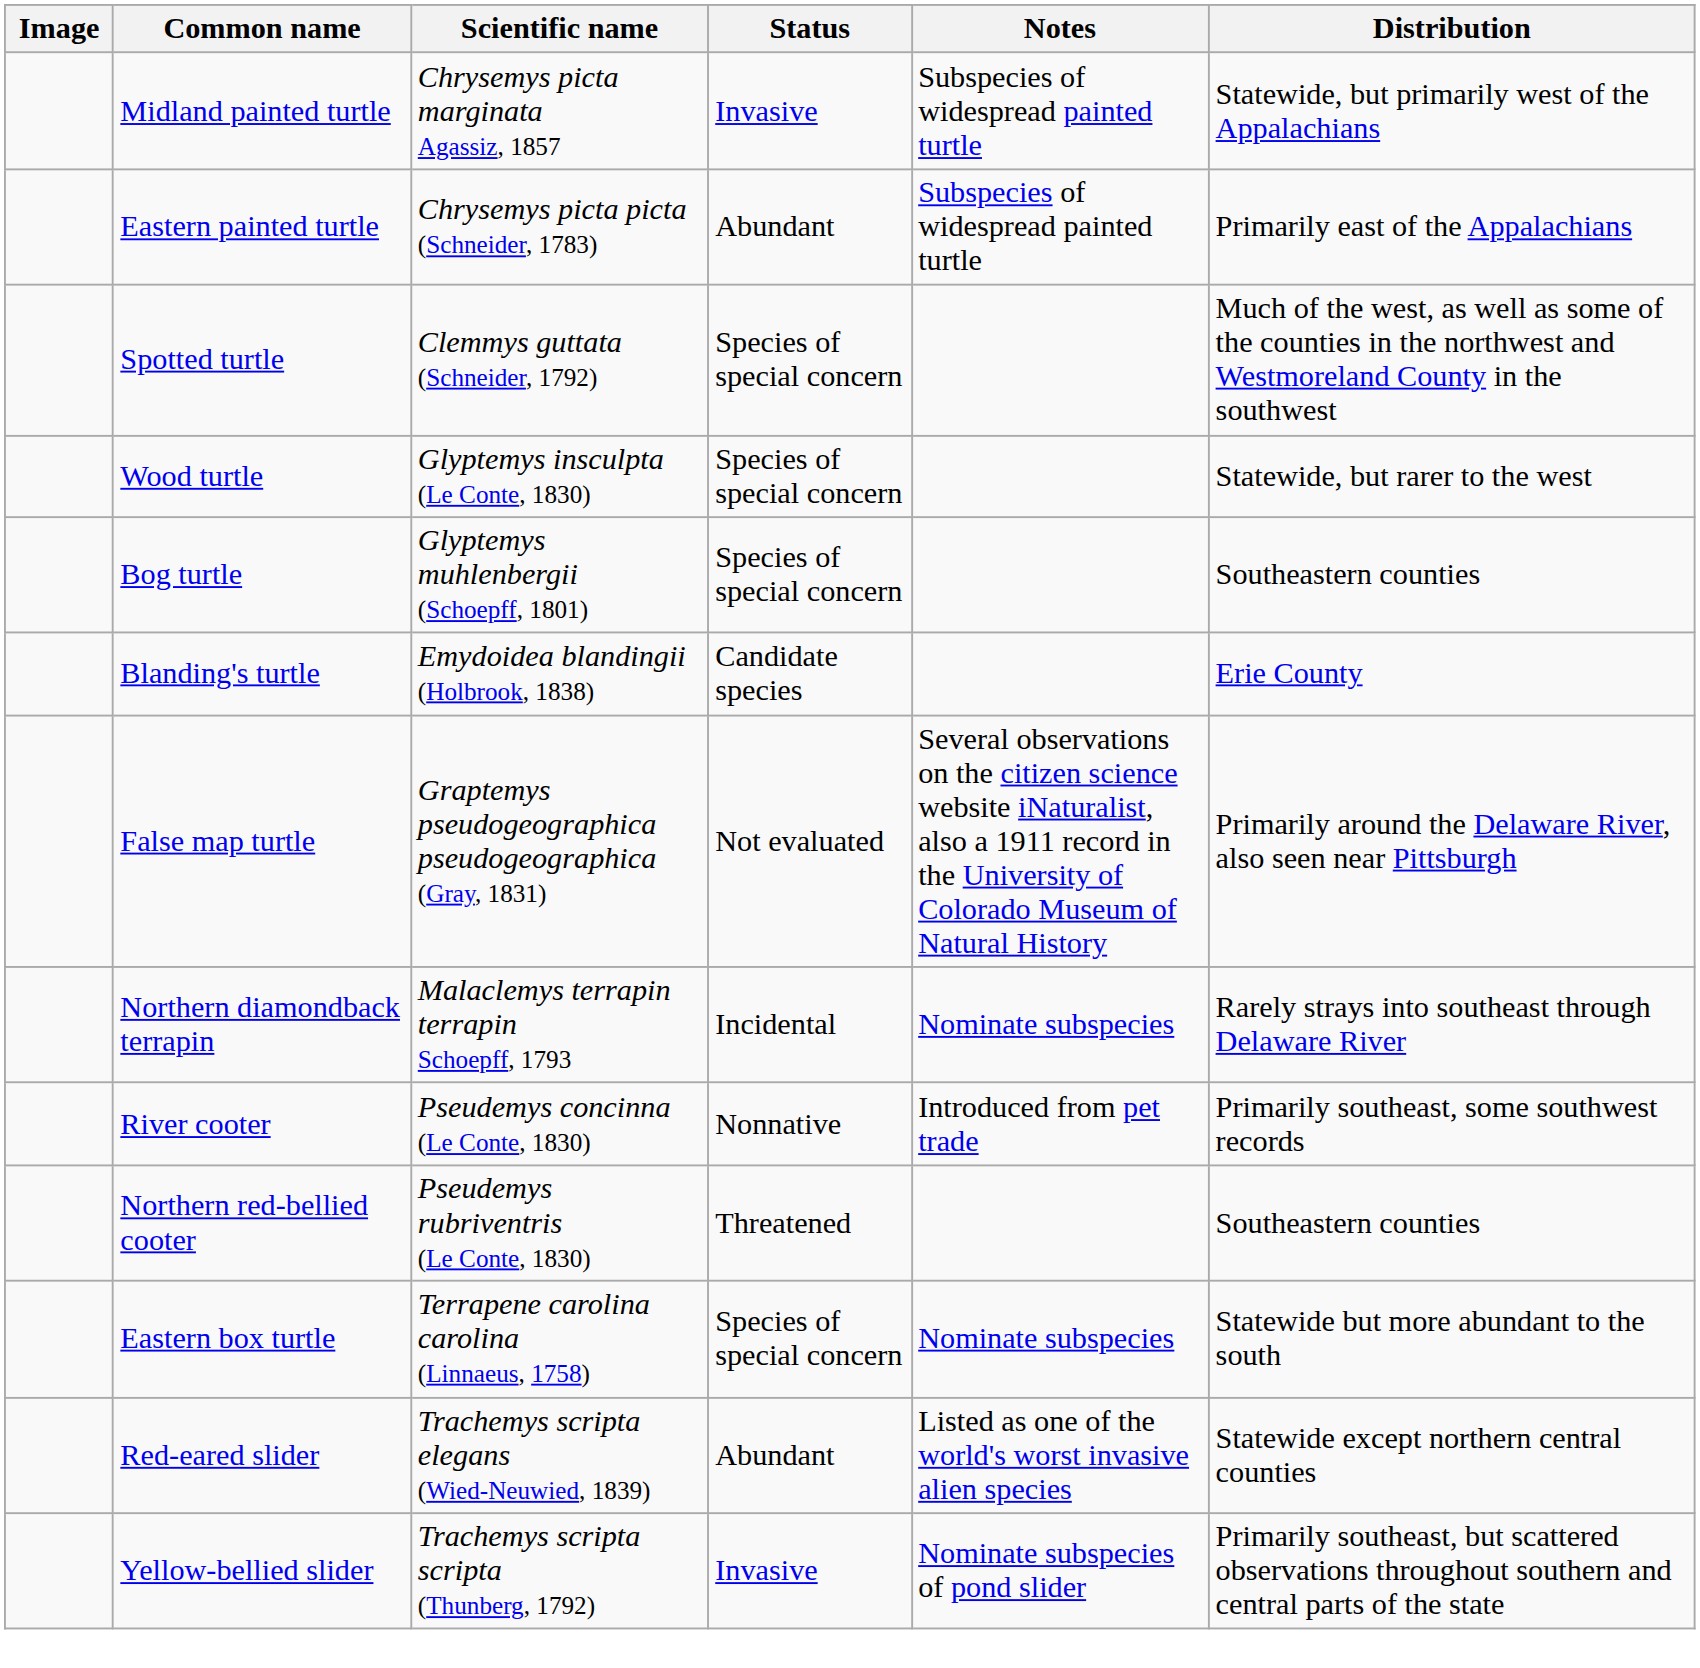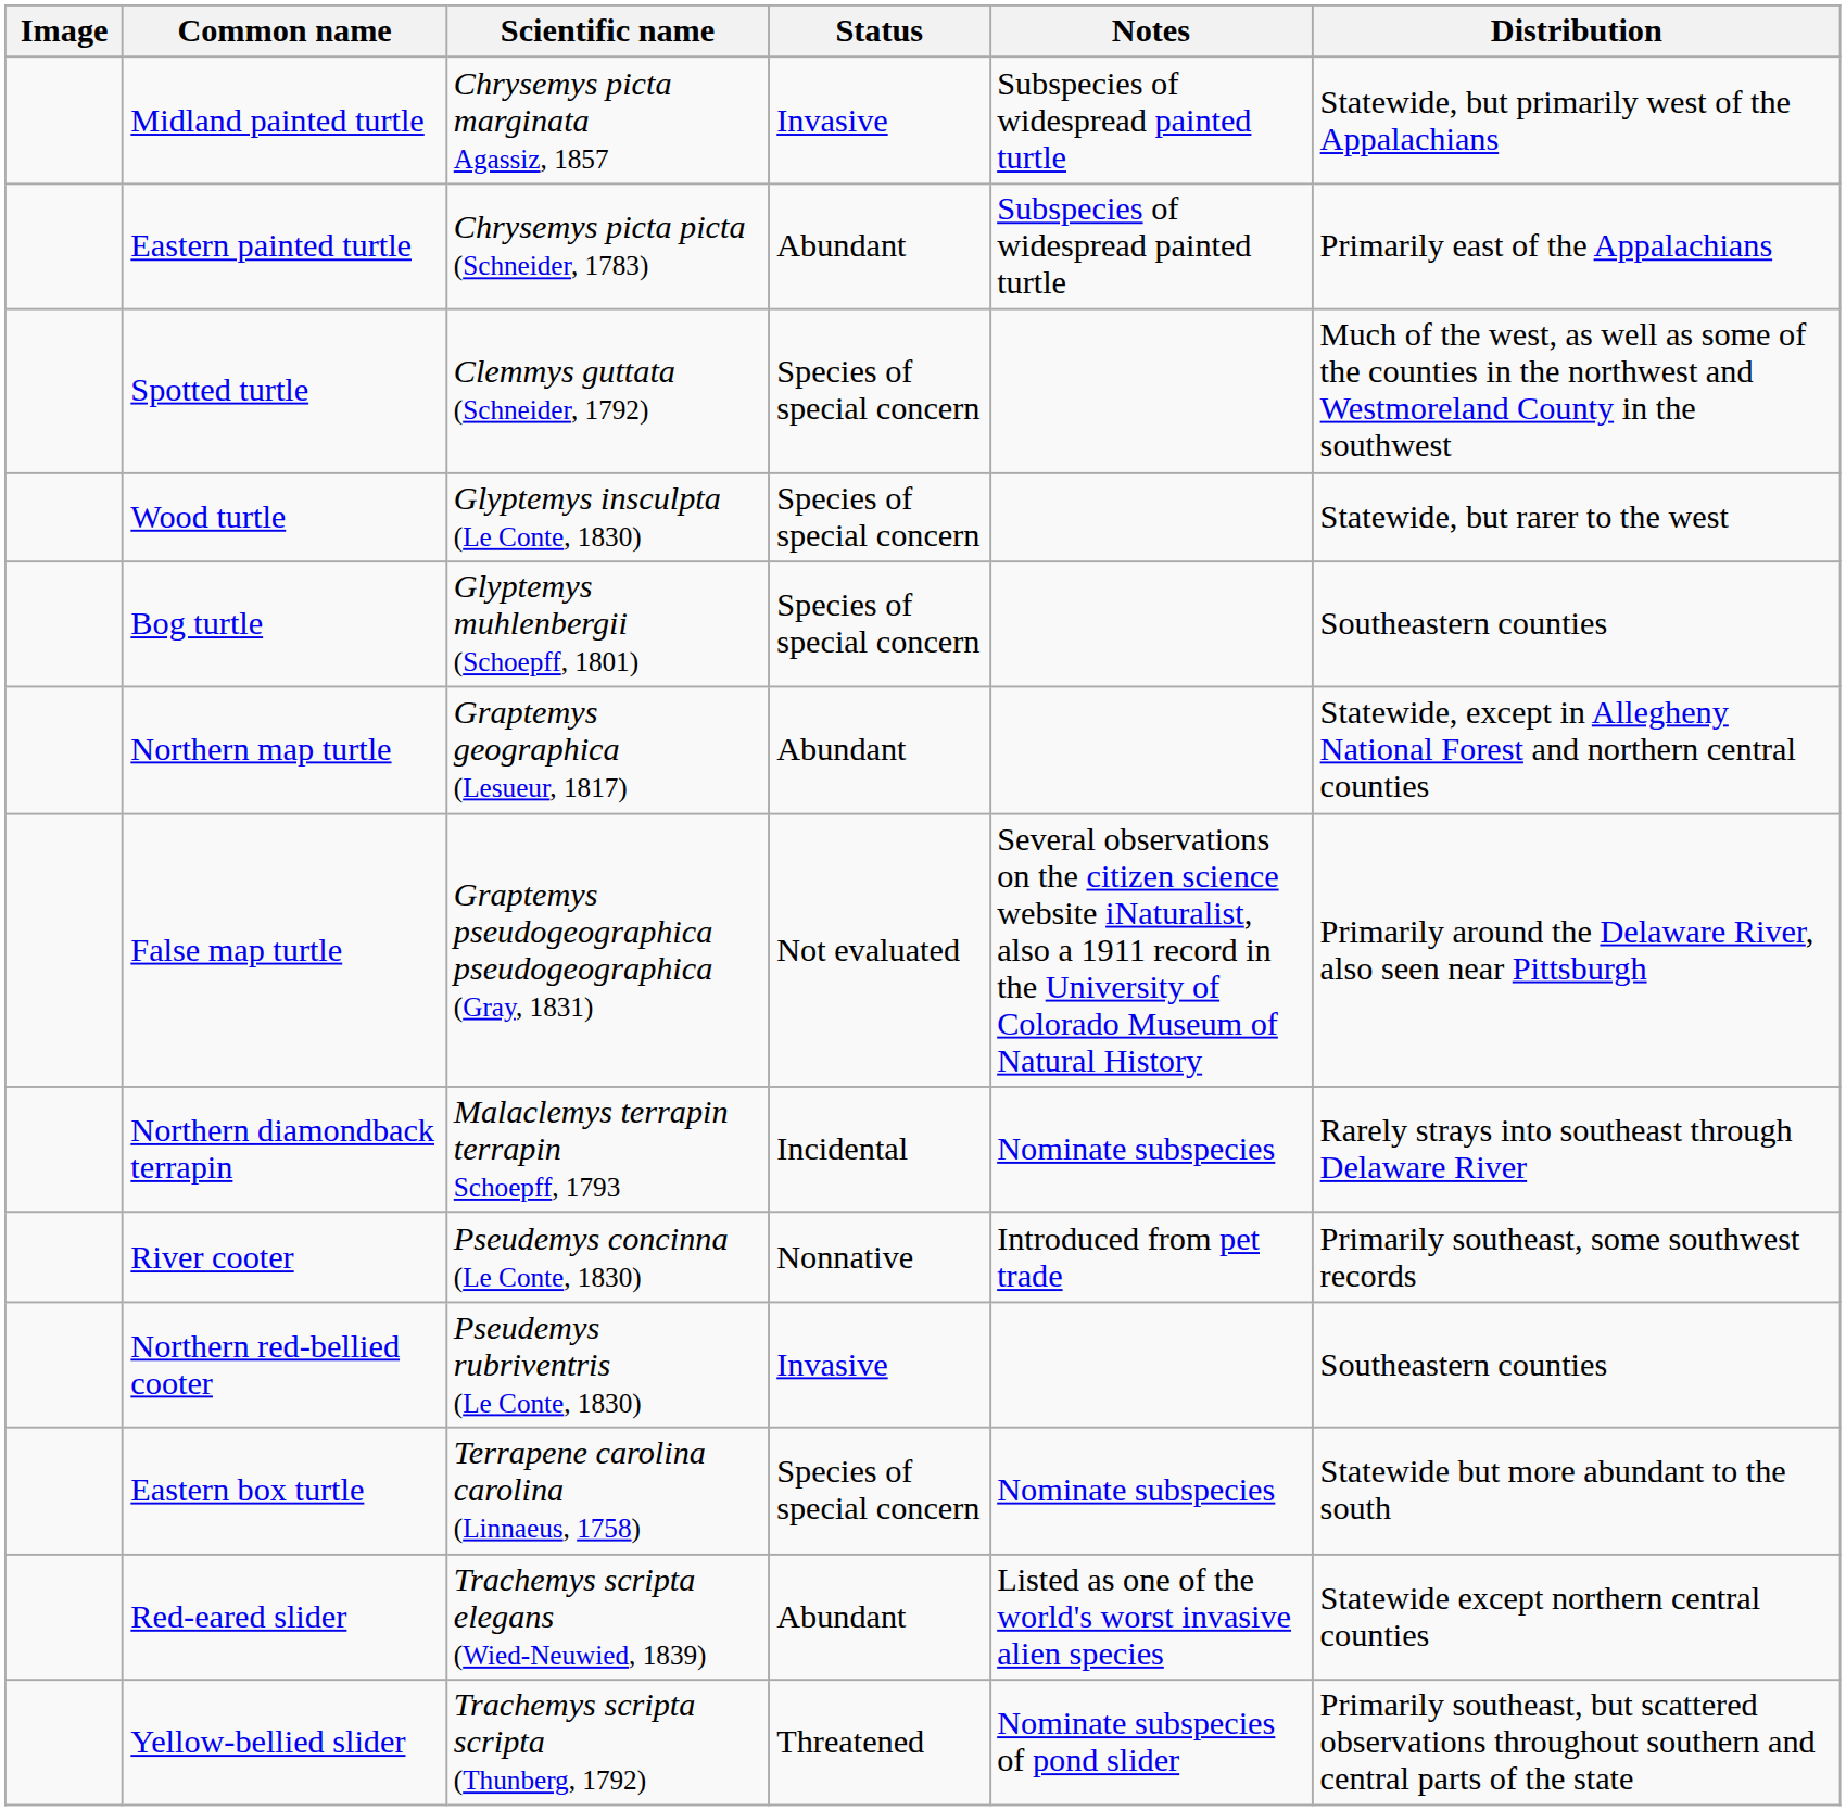- row: Blanding's turtle | Emydoidea blandingii (Holbrook, 1838) | Candidate species | Erie County
+ row: Northern map turtle | Graptemys geographica (Lesueur, 1817) | Abundant | Statewide, except in Allegheny National Forest and northern central counties
Northern red-bellied cooter | Status: Threatened -> Invasive
Yellow-bellied slider | Status: Invasive -> Threatened
